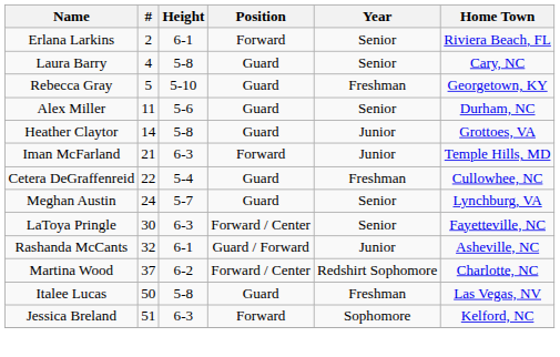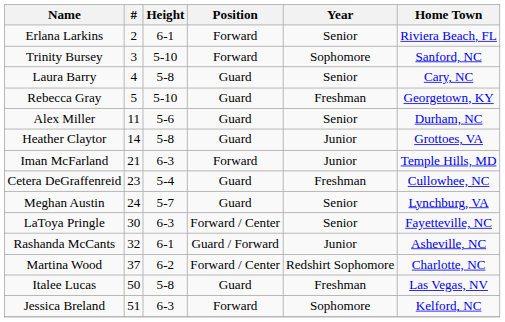+ row: Trinity Bursey | 3 | 5-10 | Forward | Sophomore | Sanford, NC
Cetera DeGraffenreid | #: 22 -> 23
